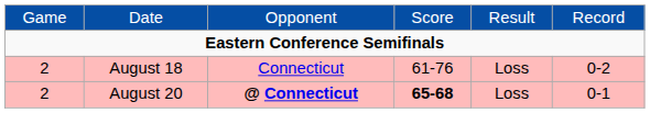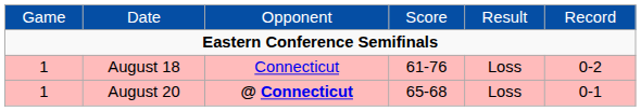August 18 | column 1: 2 -> 1
August 20 | column 1: 2 -> 1
August 20 | column 4: bold -> normal
